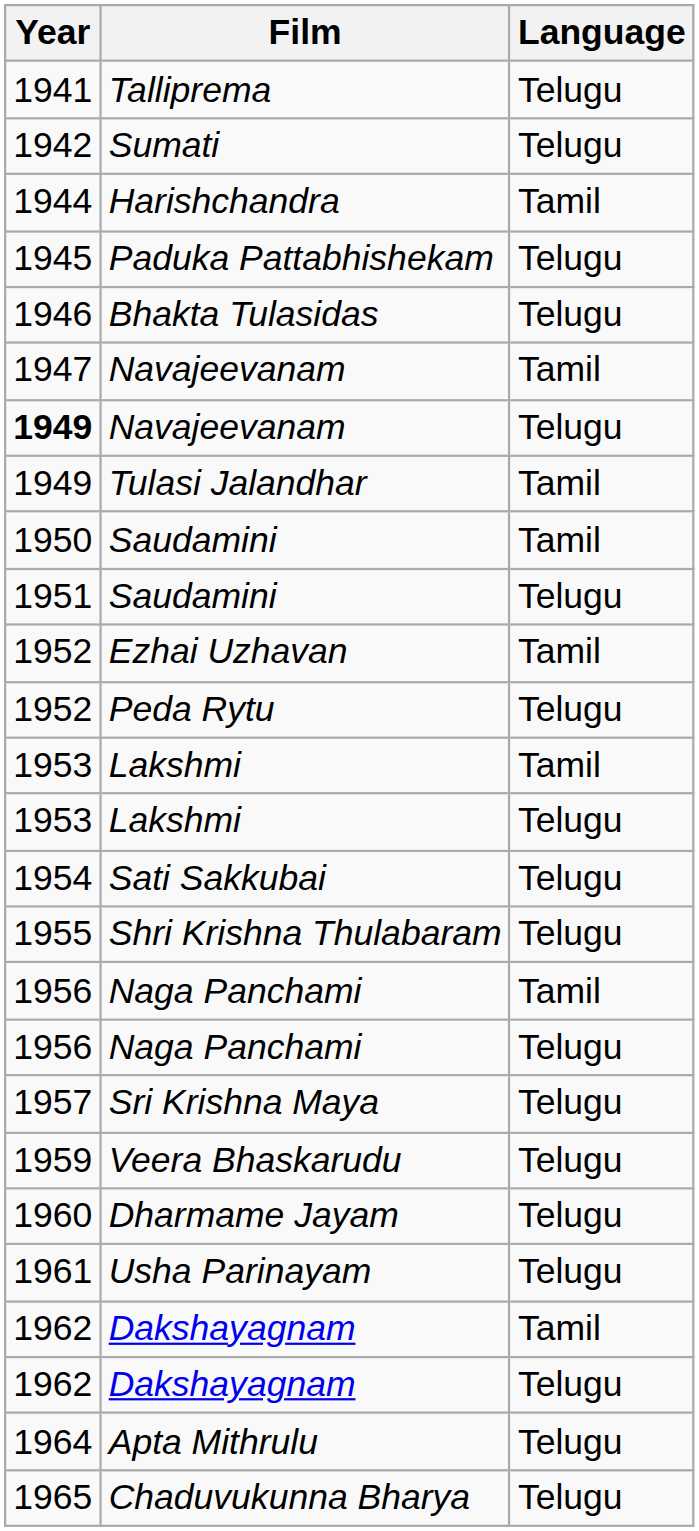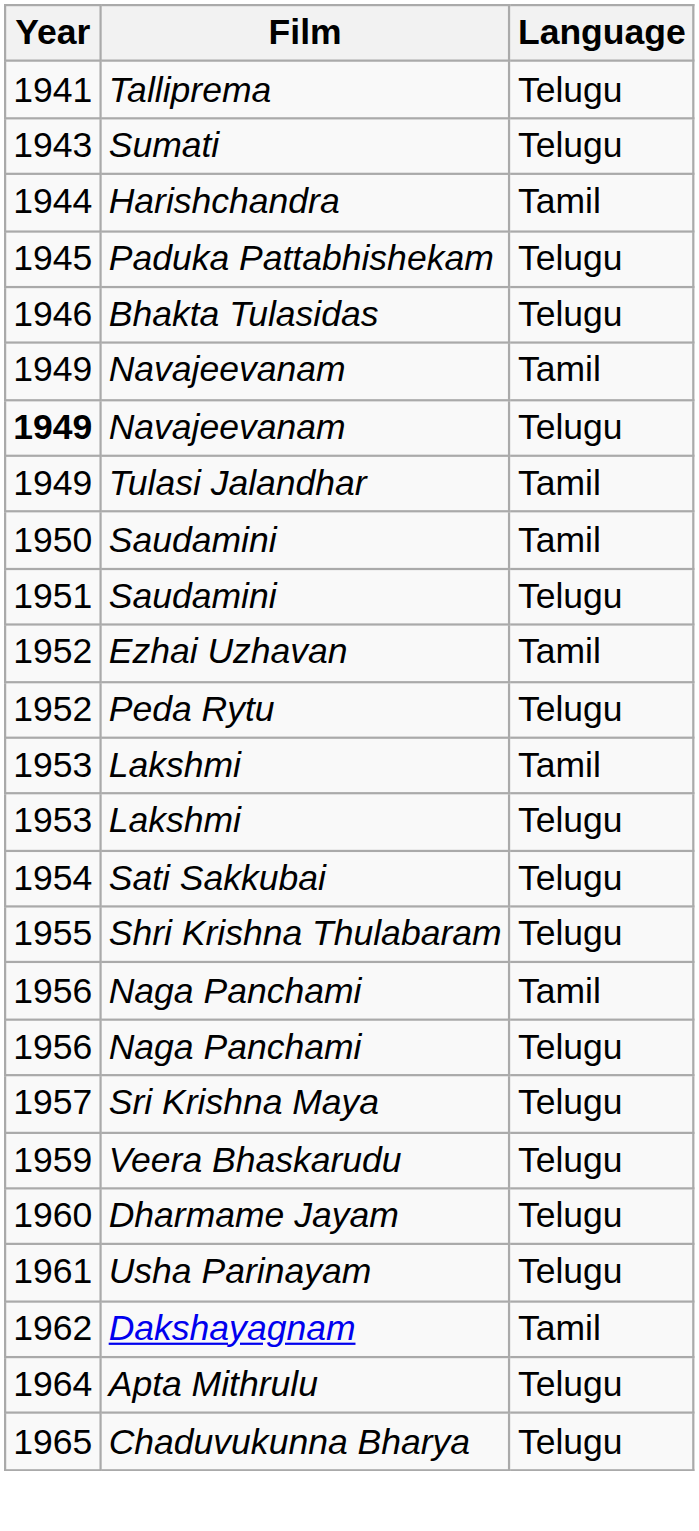Sumati | Year: 1942 -> 1943
Navajeevanam / Tamil | Year: 1947 -> 1949
- row: 1962 | Dakshayagnam | Telugu
